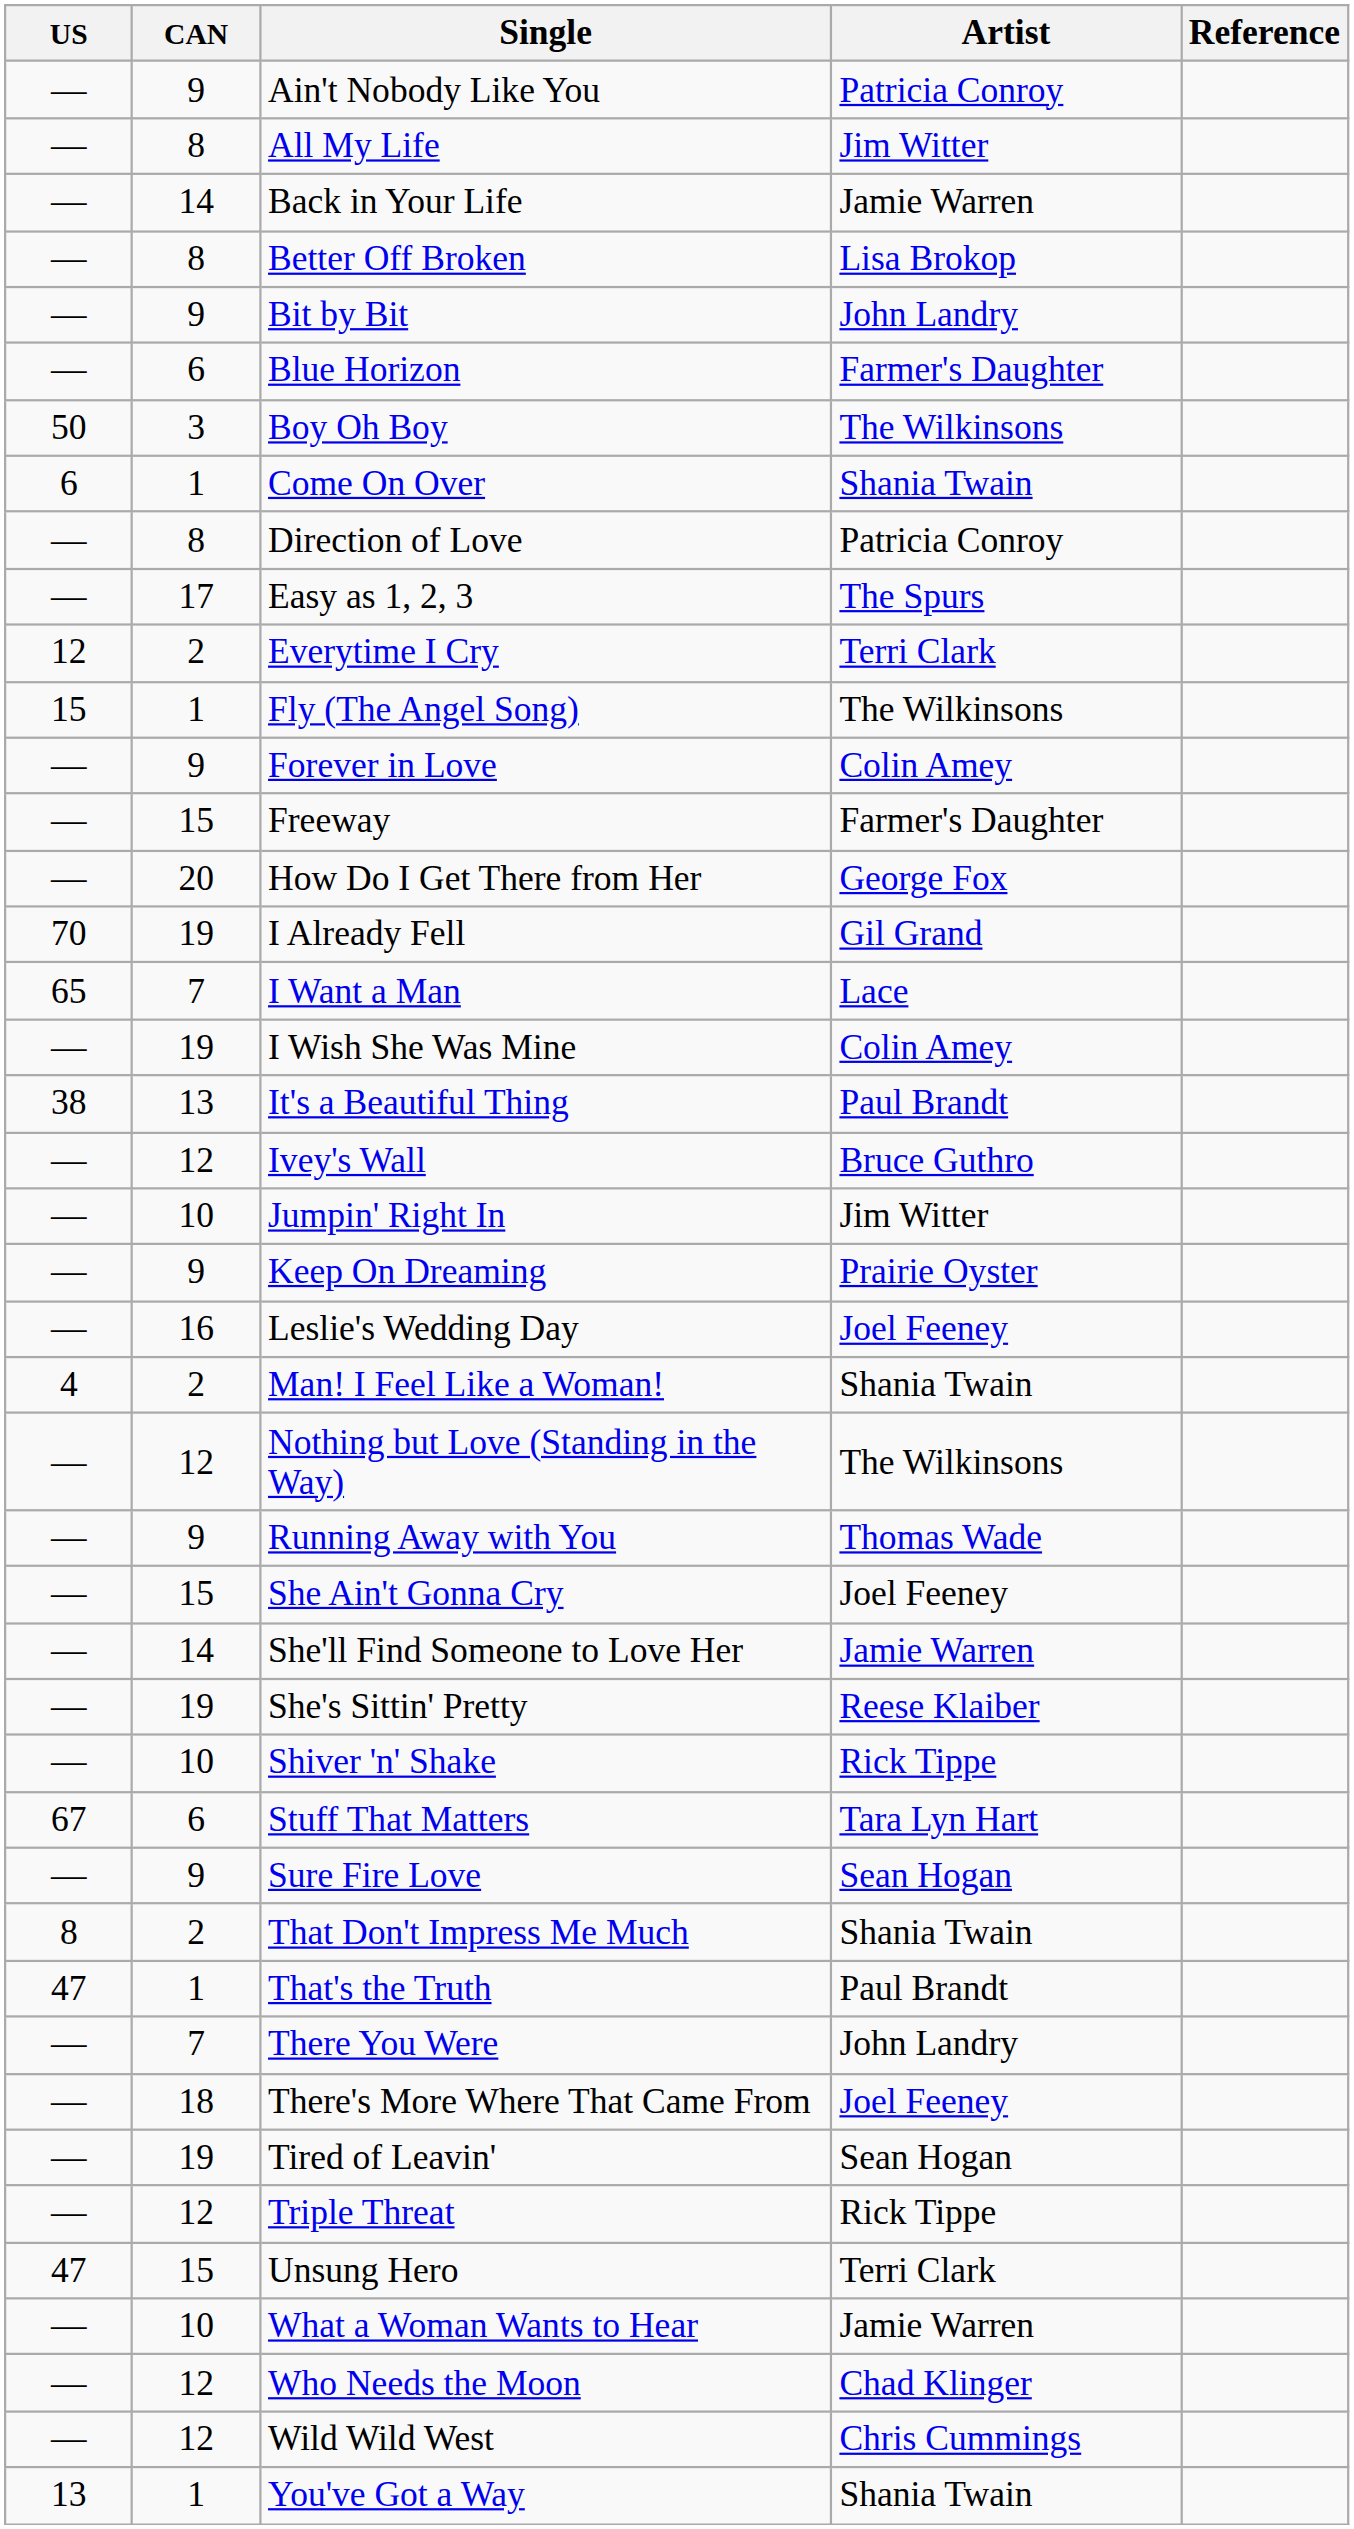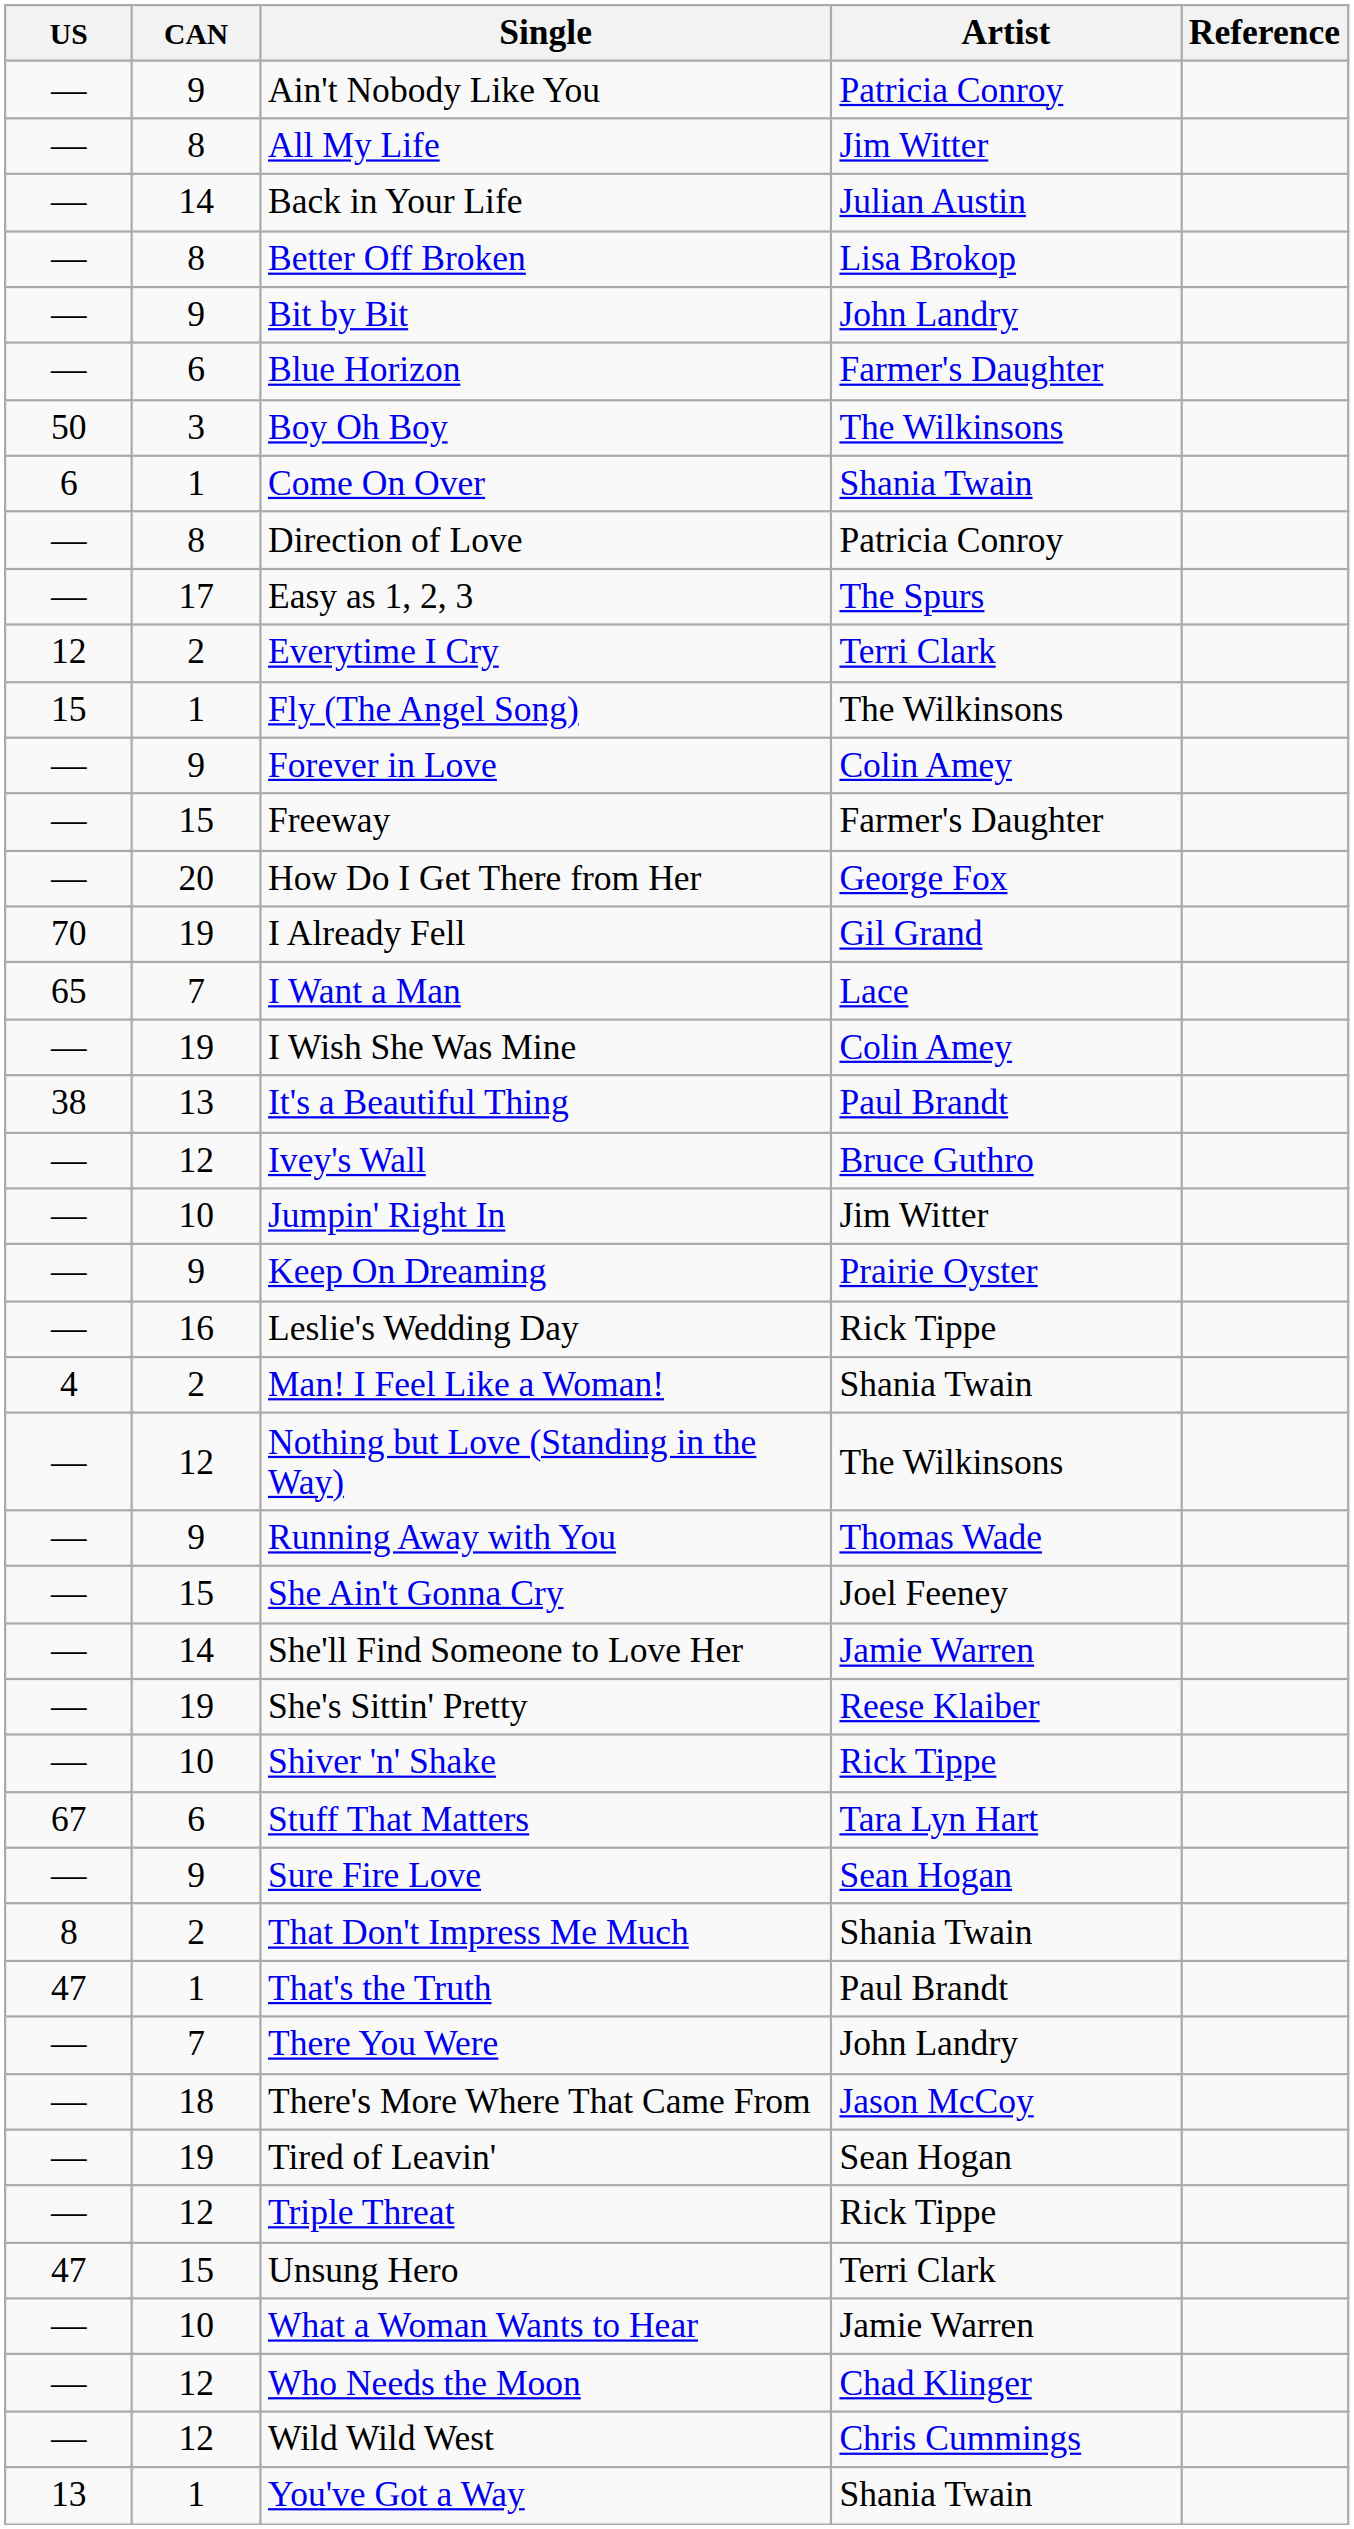Back in Your Life | Artist: Jamie Warren -> Julian Austin
Leslie's Wedding Day | Artist: Joel Feeney -> Rick Tippe
There's More Where That Came From | Artist: Joel Feeney -> Jason McCoy
